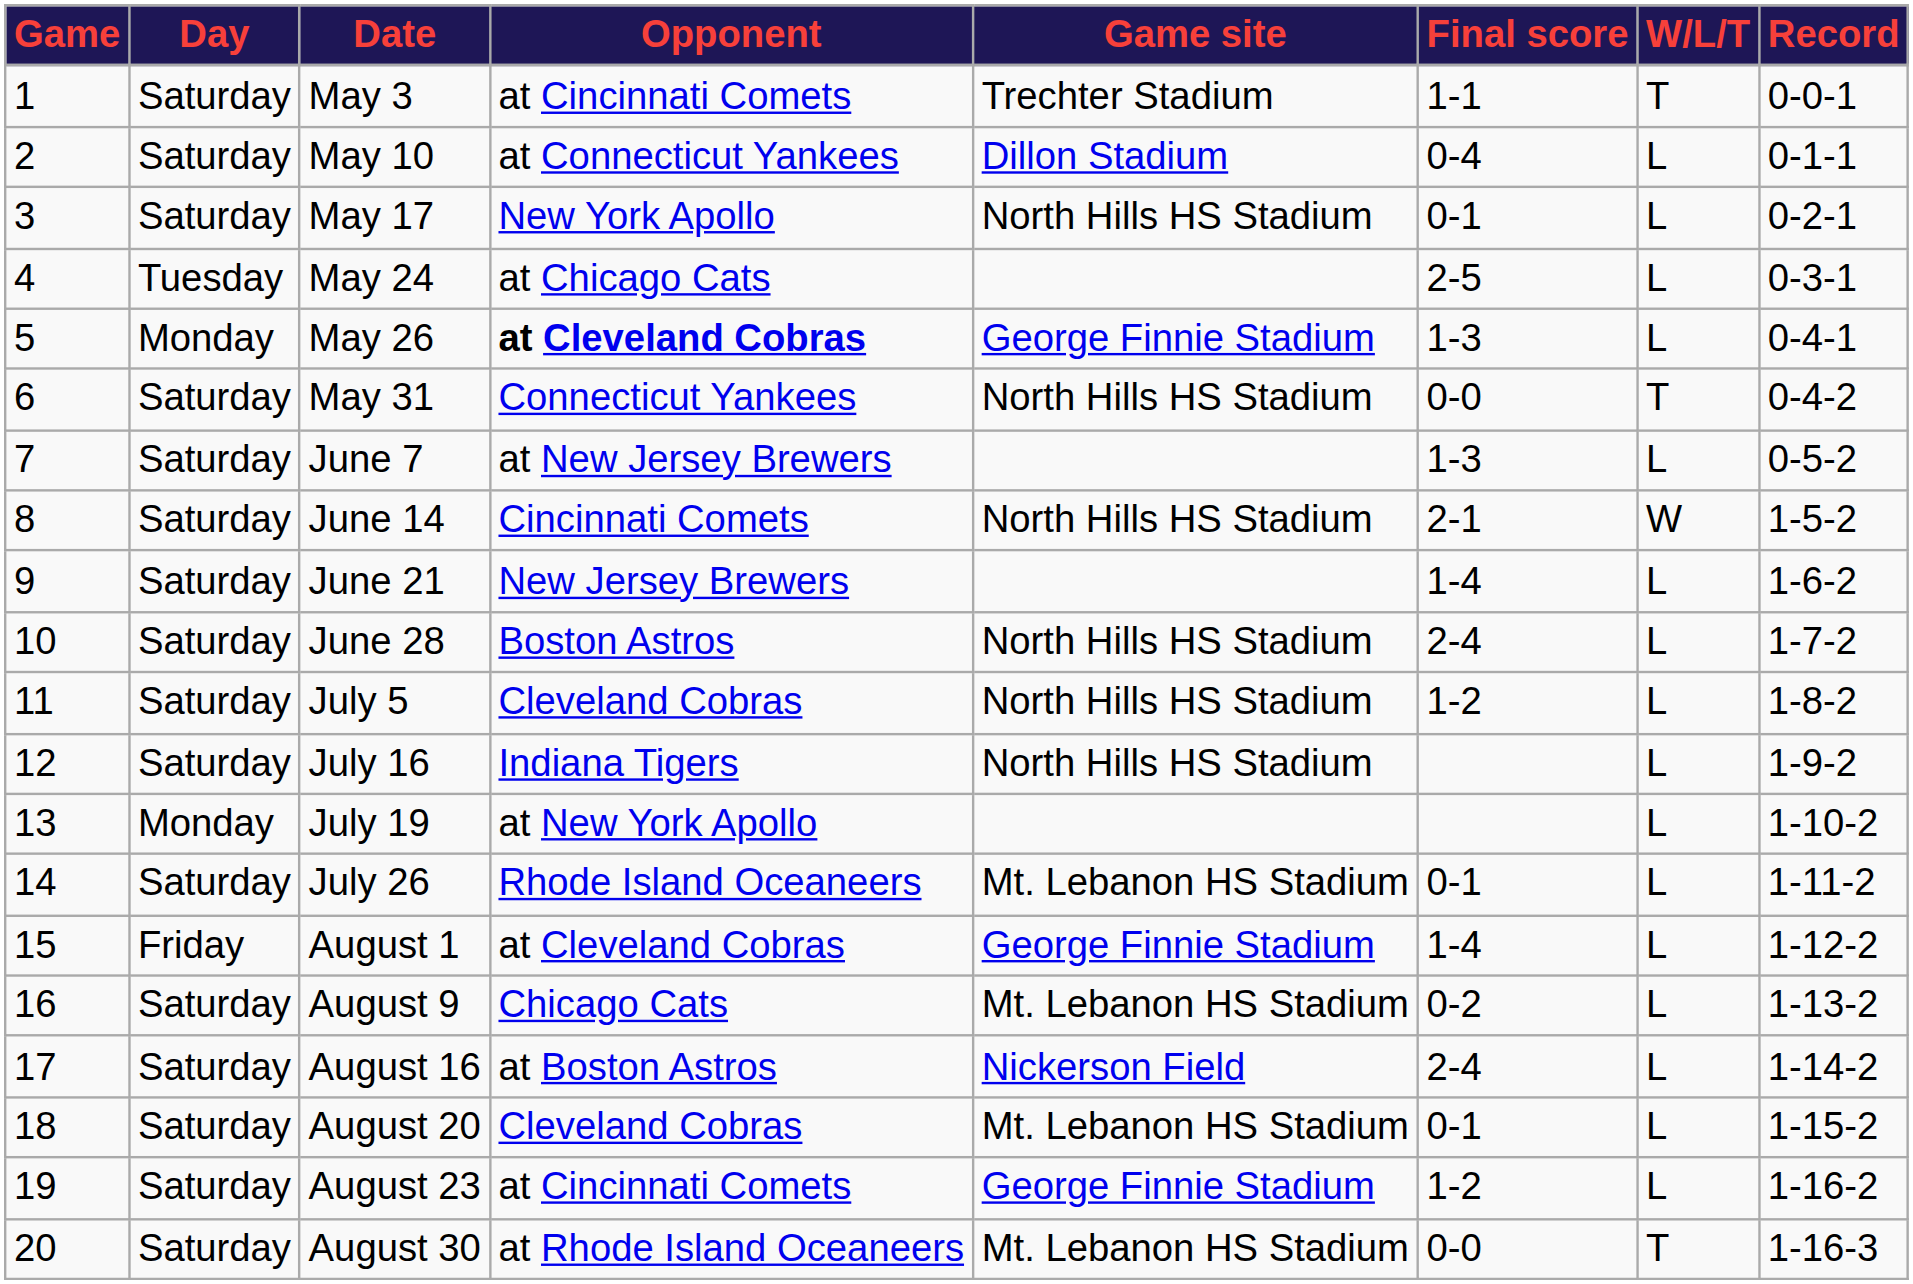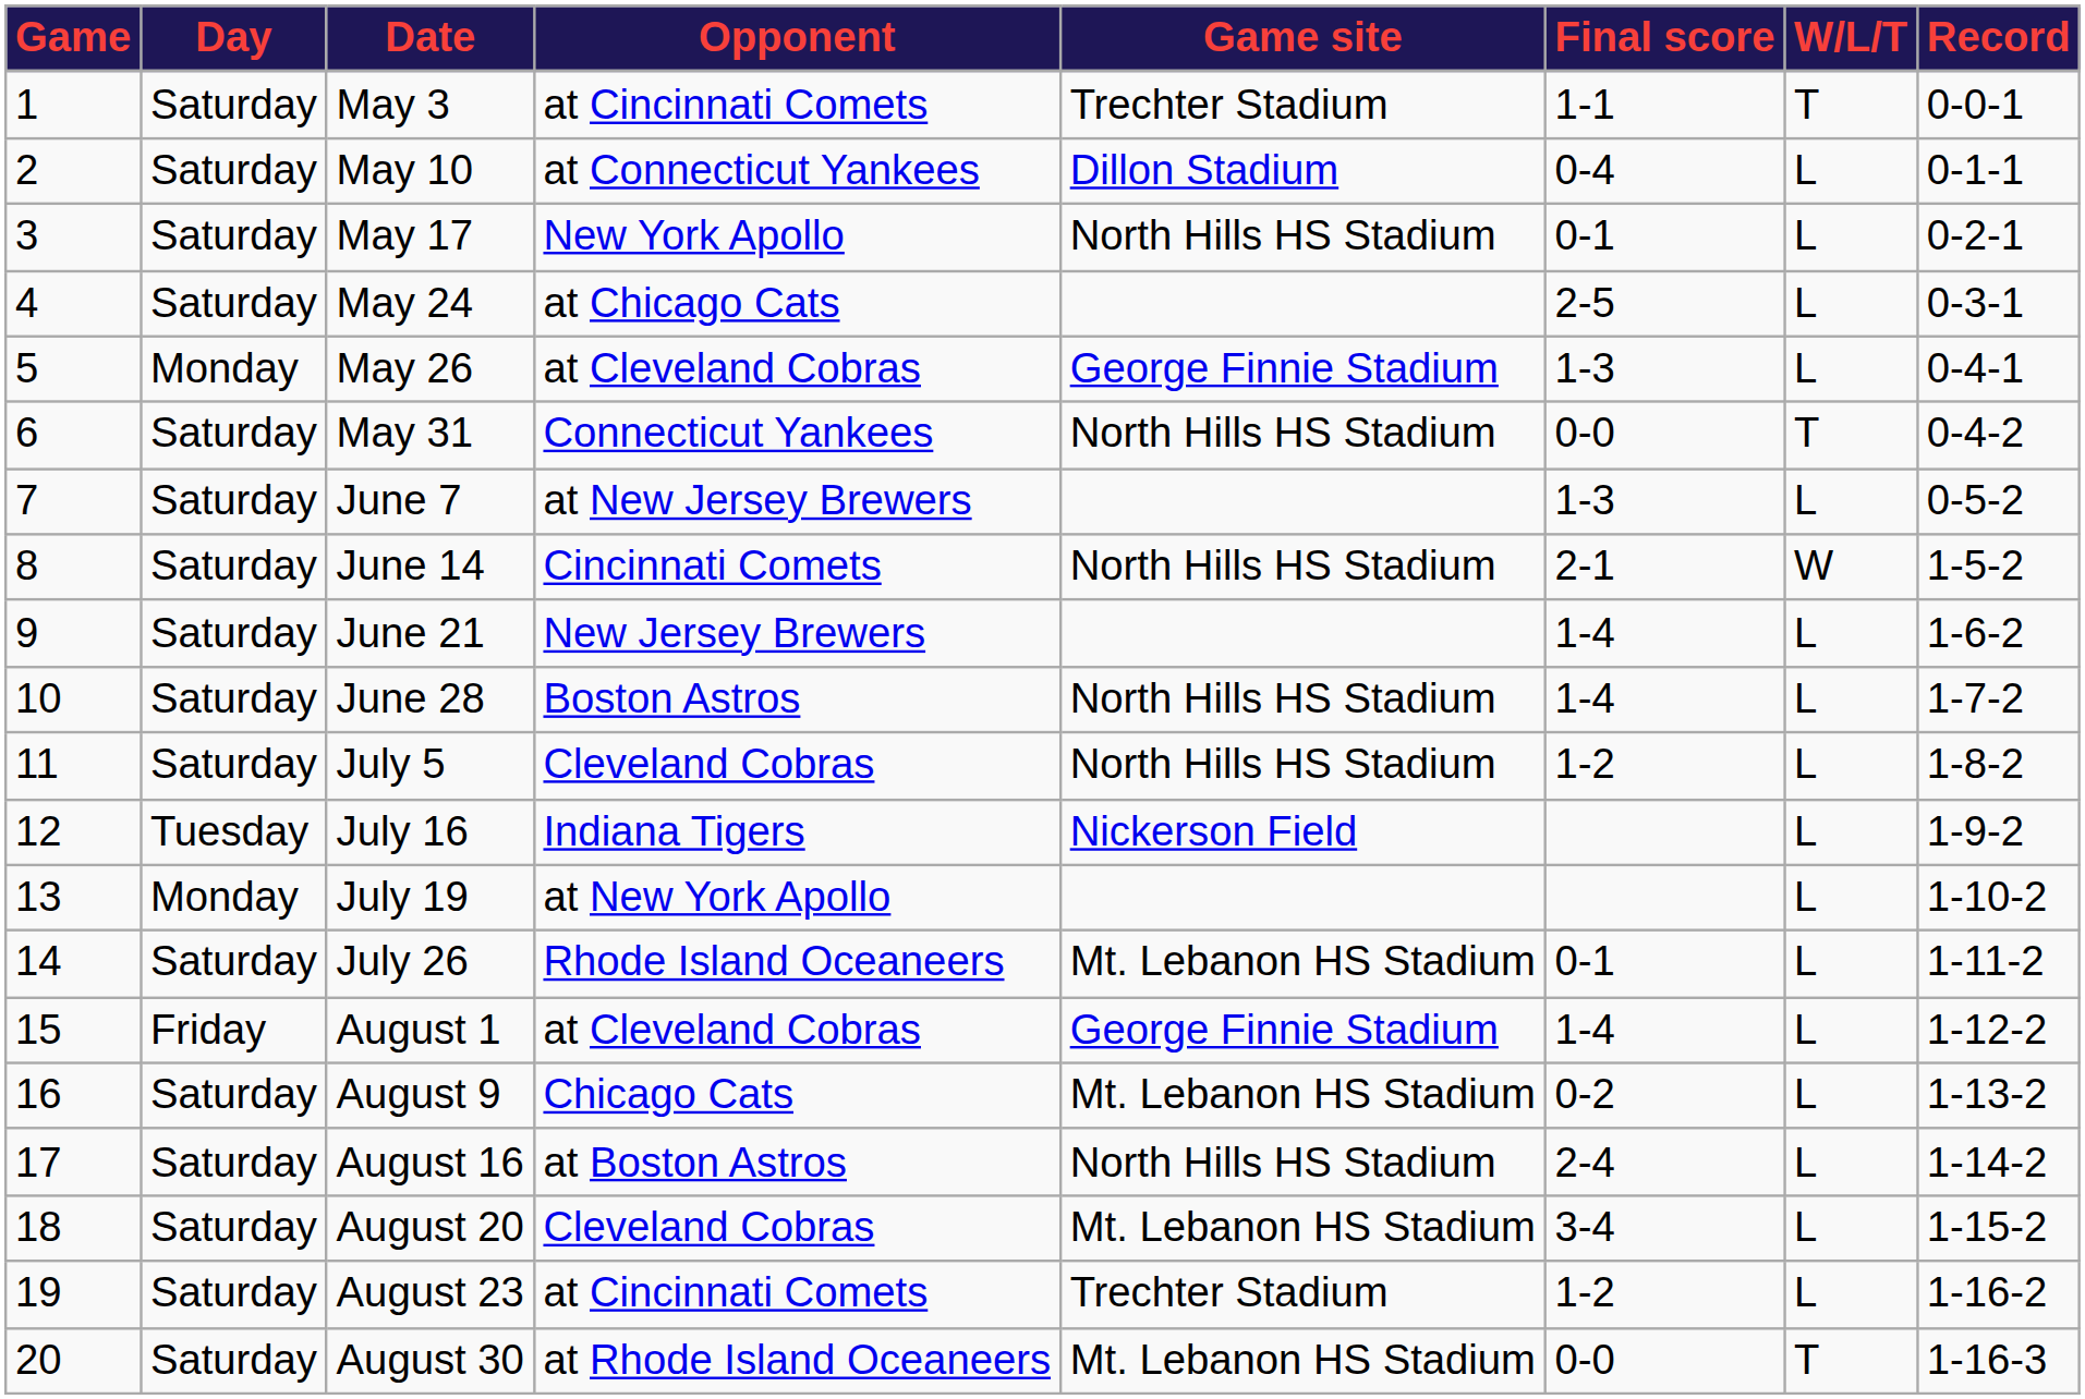May 24 | Day: Tuesday -> Saturday
May 26 | Opponent: bold -> normal
June 28 | Final score: 2-4 -> 1-4
July 16 | Day: Saturday -> Tuesday
July 16 | Game site: North Hills HS Stadium -> Nickerson Field
August 16 | Game site: Nickerson Field -> North Hills HS Stadium
August 20 | Final score: 0-1 -> 3-4
August 23 | Game site: George Finnie Stadium -> Trechter Stadium
